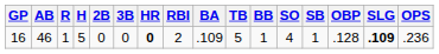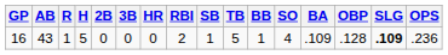columns swapped: SB <-> BA
16 | AB: 46 -> 43
16 | HR: bold -> normal
